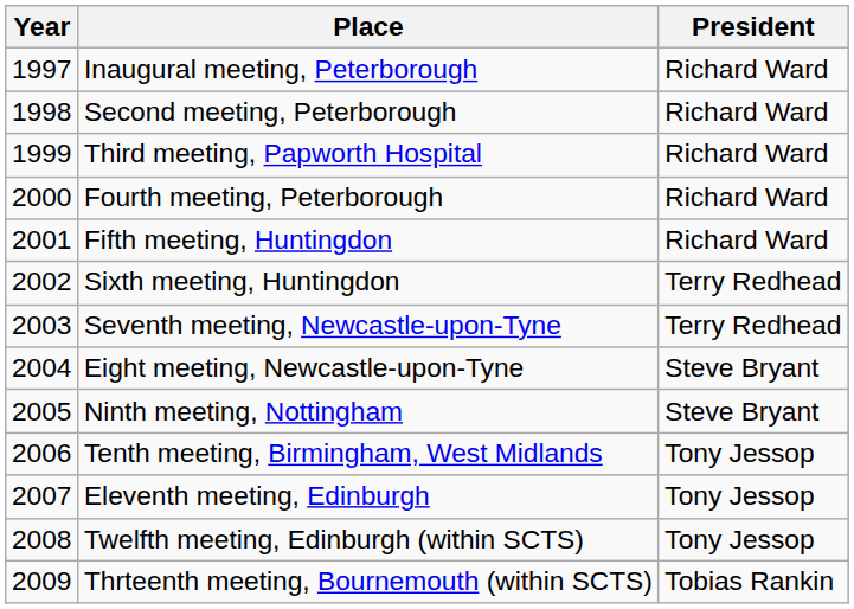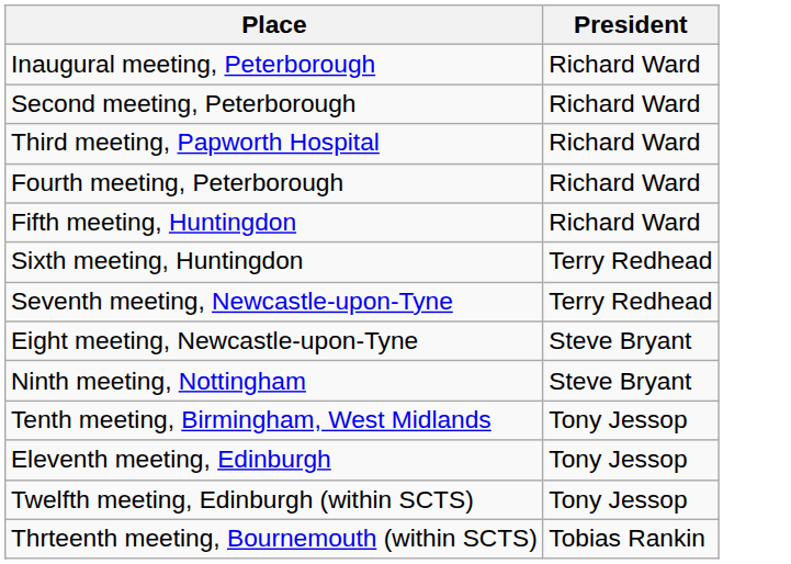- column: Year | 1997 | 1998 | 1999 | 2000 | 2001 | 2002 | 2003 | 2004 | 2005 | 2006 | 2007 | 2008 | 2009
